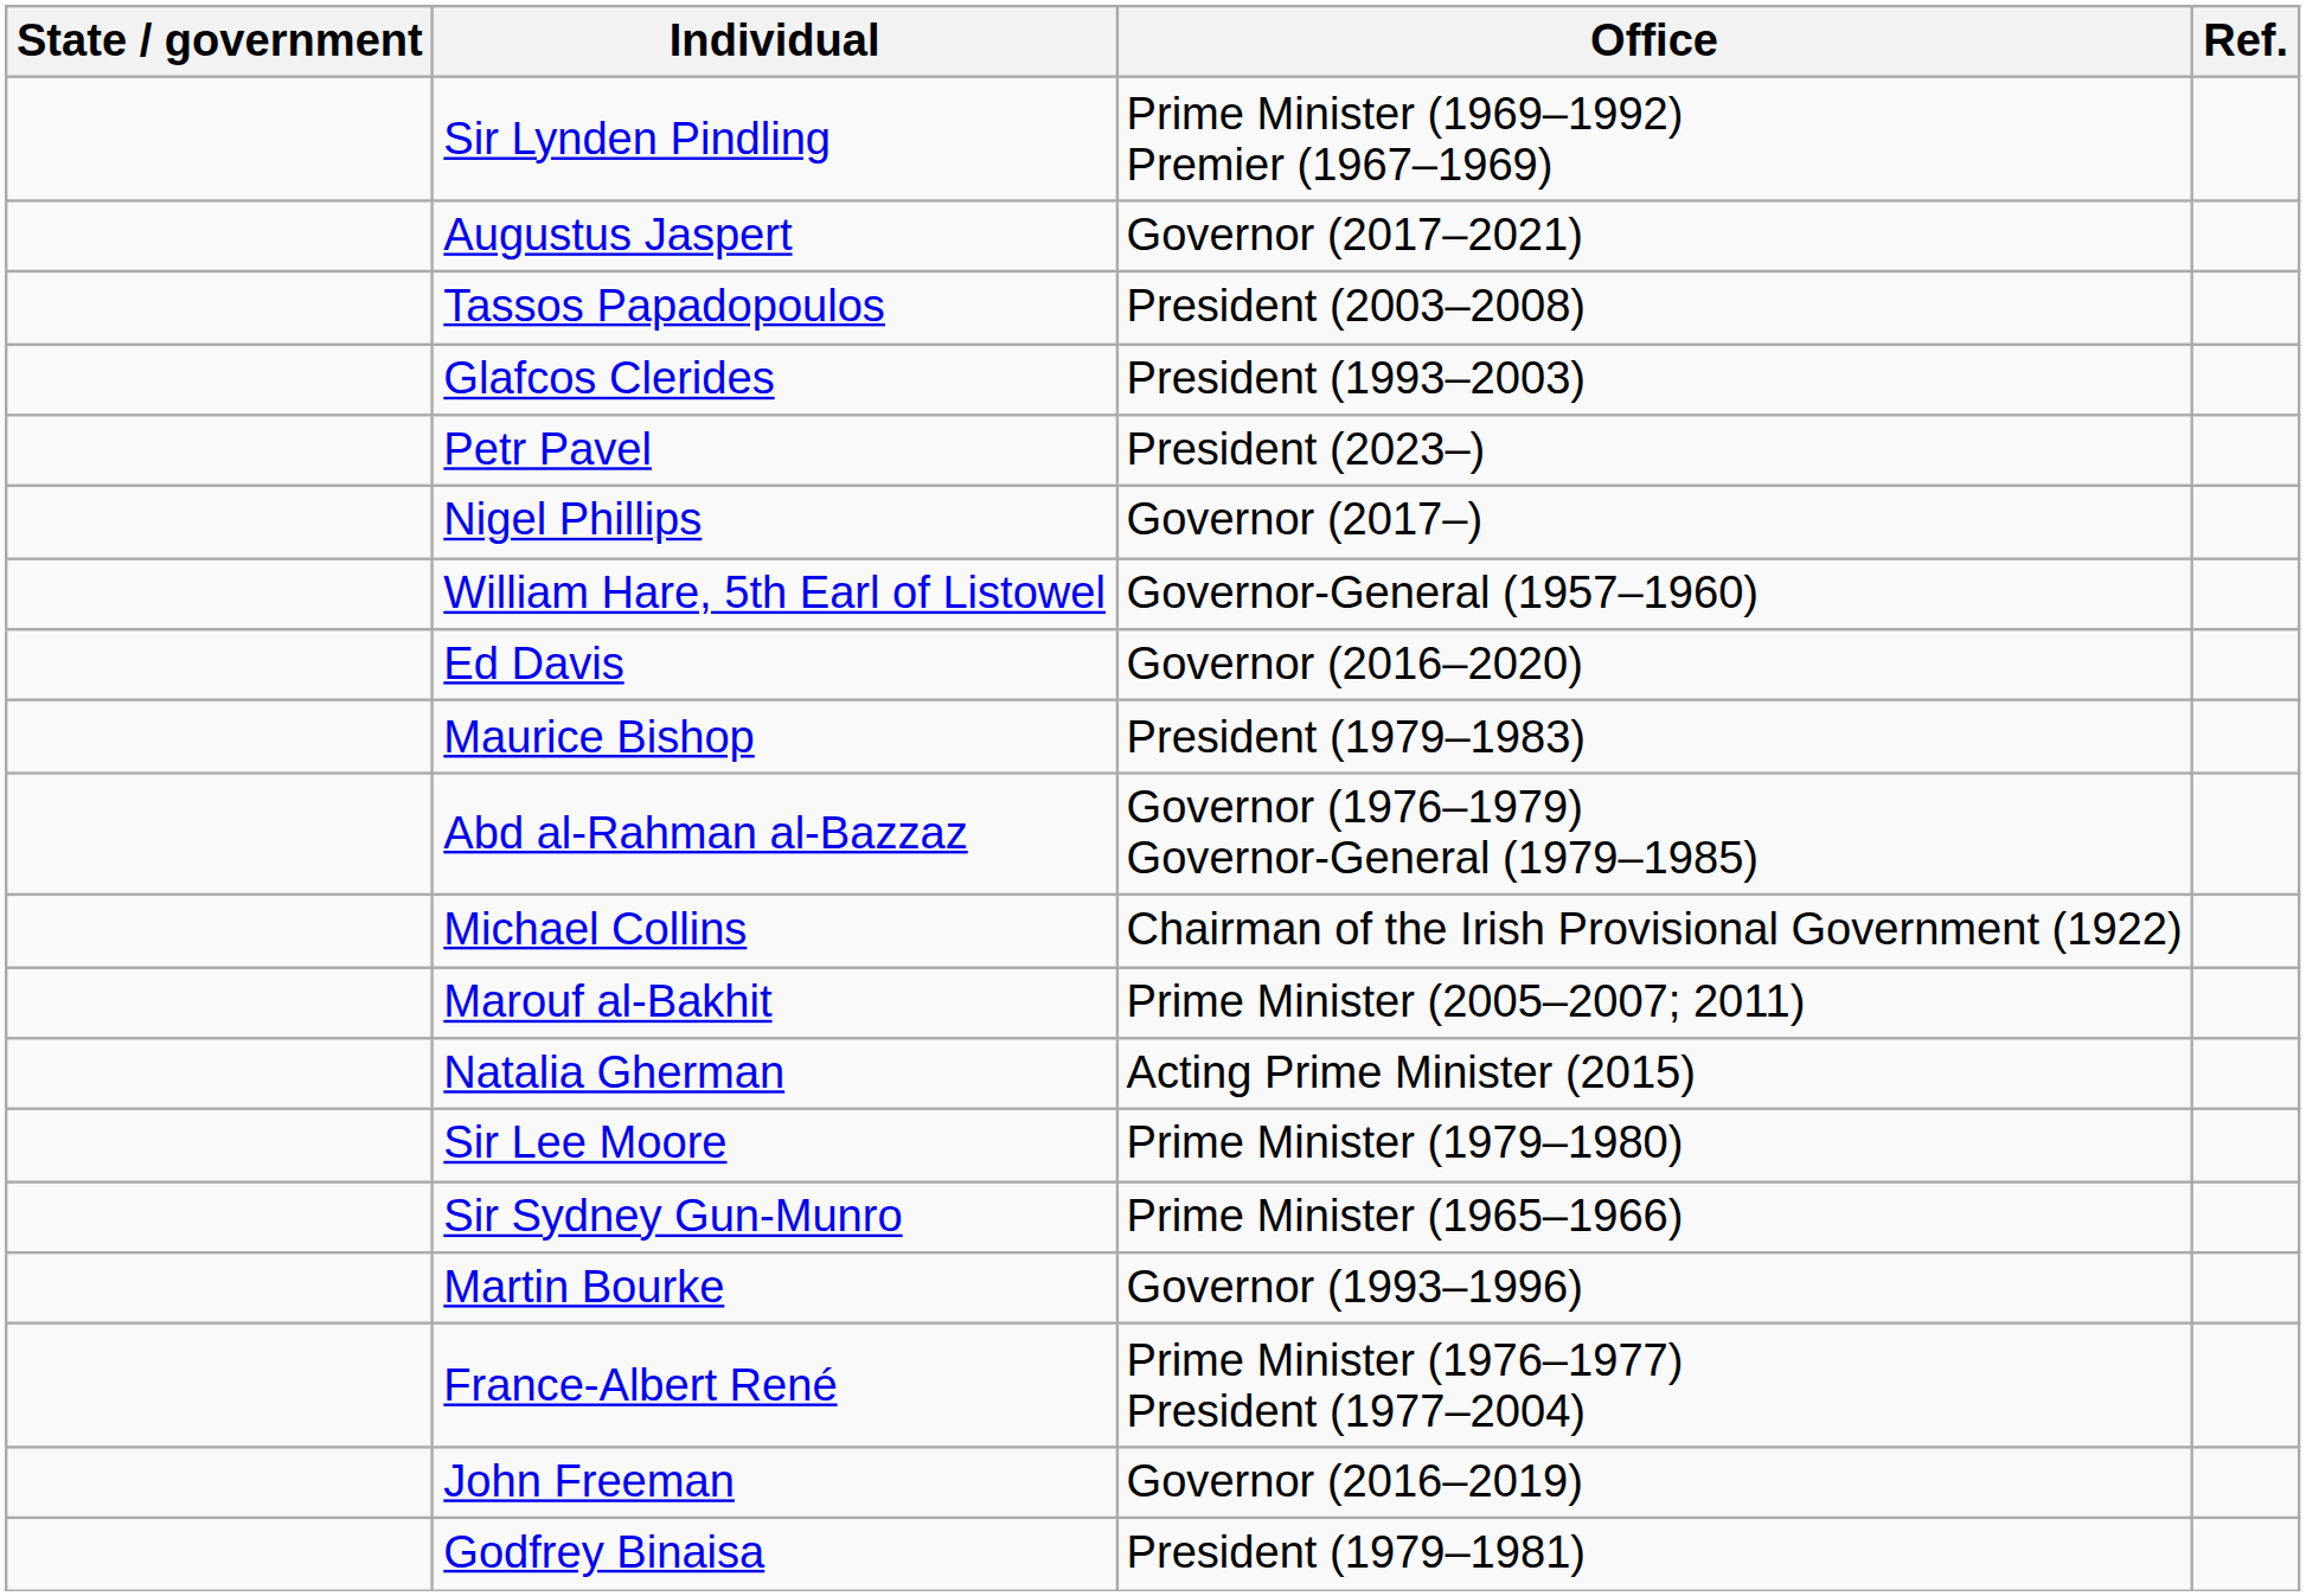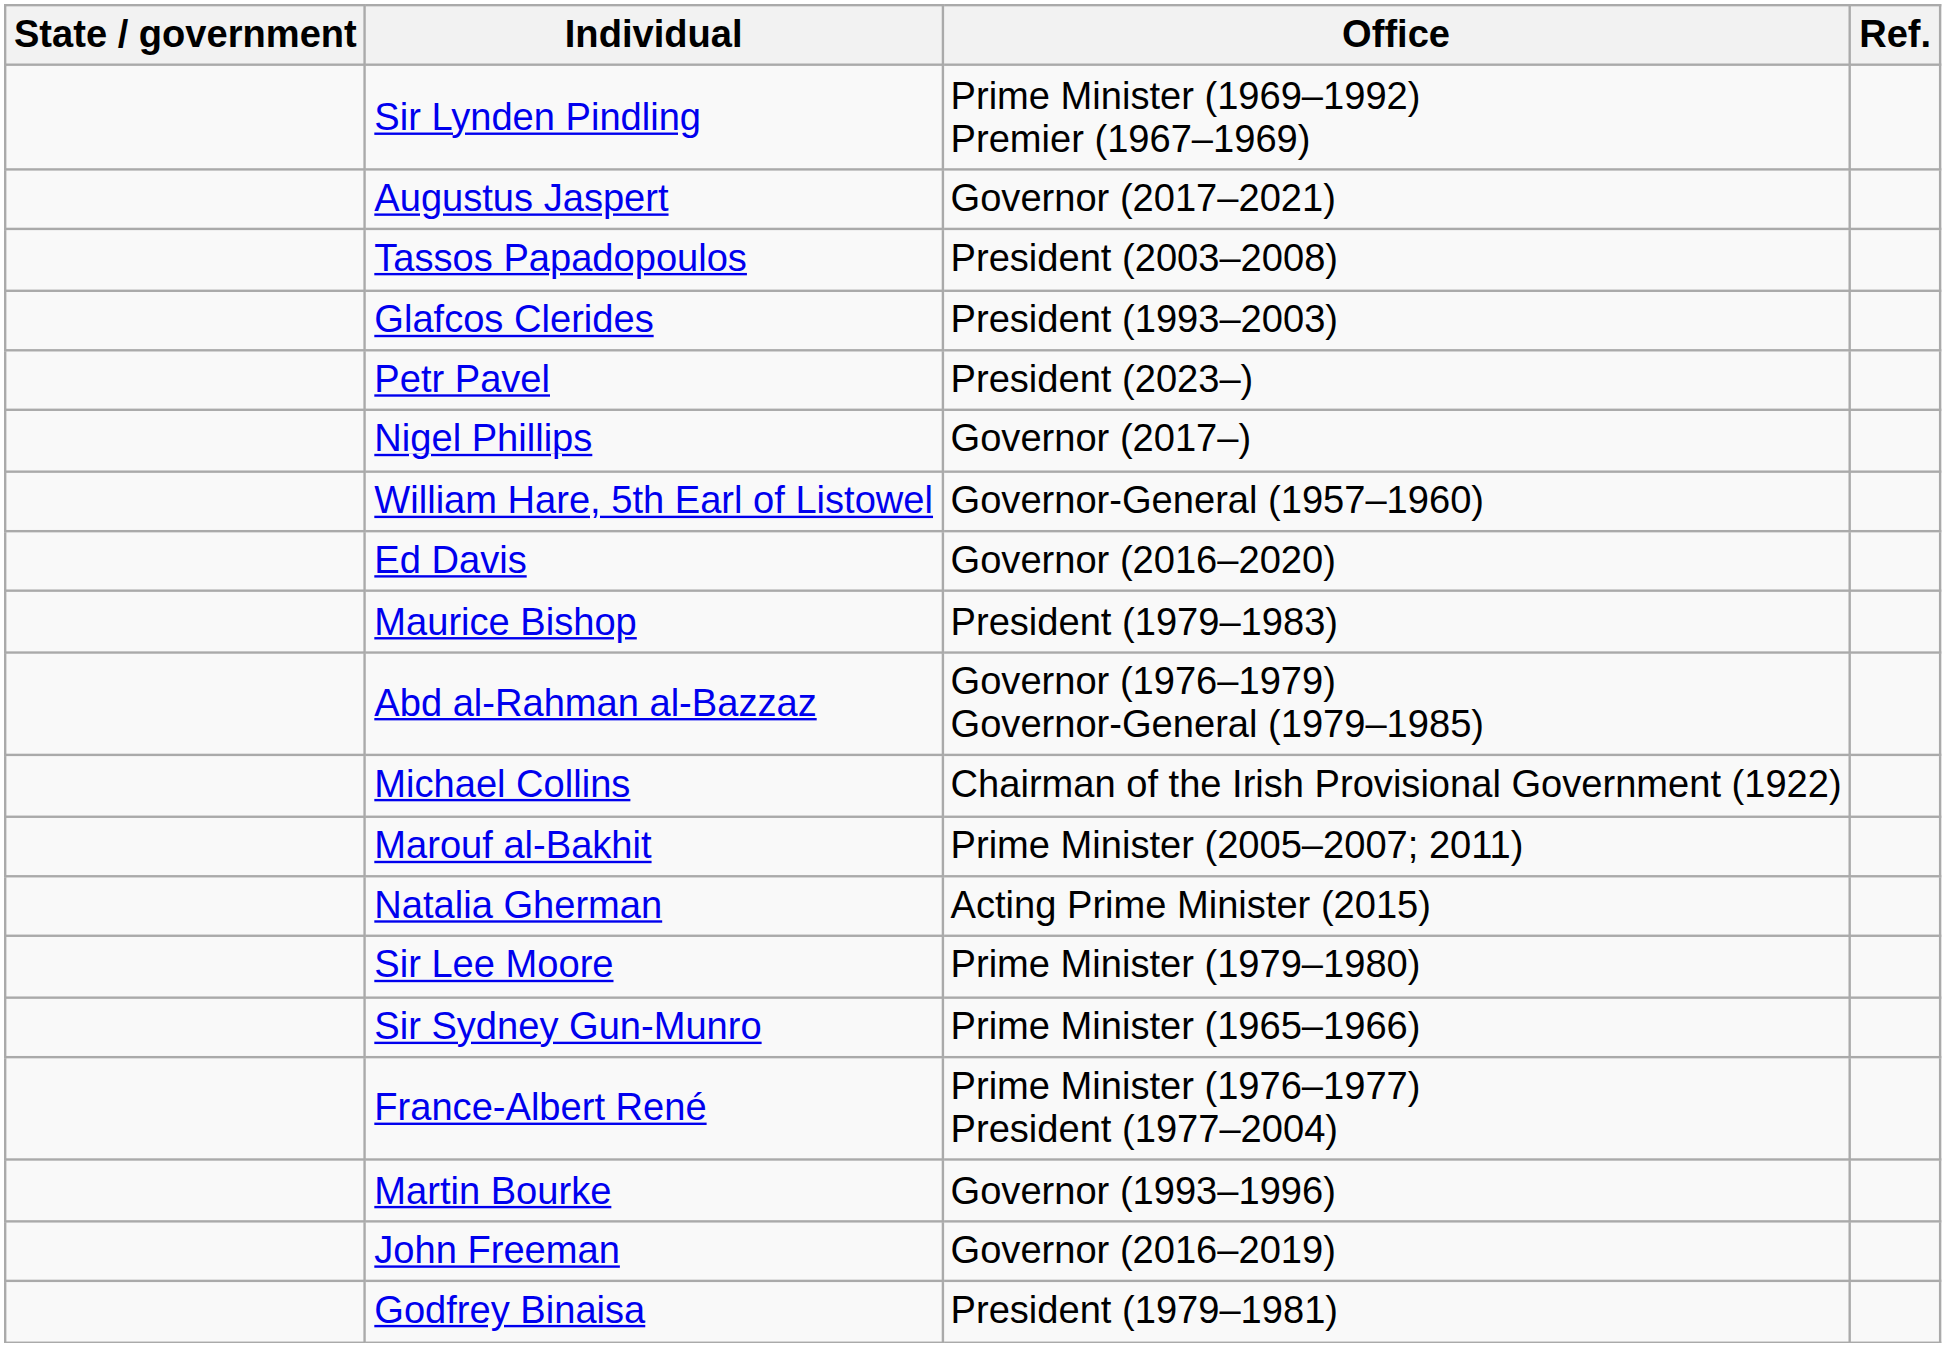rows swapped: France-Albert René <-> Martin Bourke
